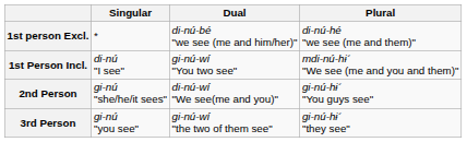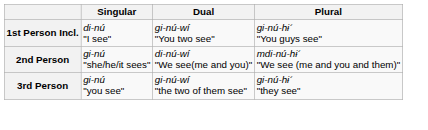- row: 1st person Excl. | * | di-nú-bé "we see (me and him/her)" | di-nú-hé "we see (me and them)"
1st Person Incl. | Plural: mdi-nú-hɨ´ "We see (me and you and them)" -> gi-nú-hɨ´ "You guys see"
2nd Person | Plural: gi-nú-hɨ´ "You guys see" -> mdi-nú-hɨ´ "We see (me and you and them)"
